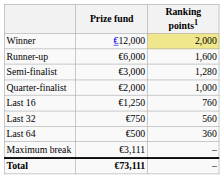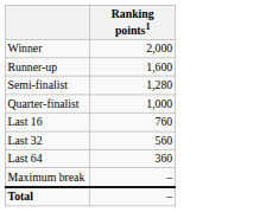- column: Prize fund | €12,000 | €6,000 | €3,000 | €2,000 | €1,250 | €750 | €500 | €3,111 | €73,111
Winner | Ranking points1: khaki background -> no background
